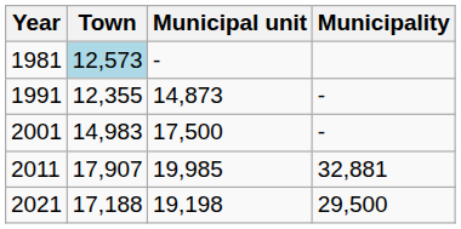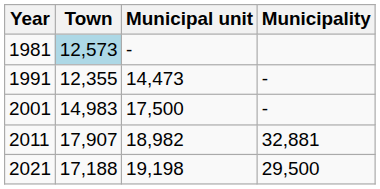1991 | Municipal unit: 14,873 -> 14,473
2011 | Municipal unit: 19,985 -> 18,982
